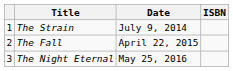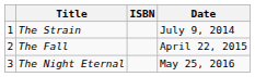columns swapped: Date <-> ISBN
